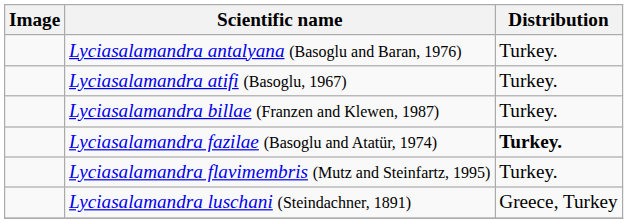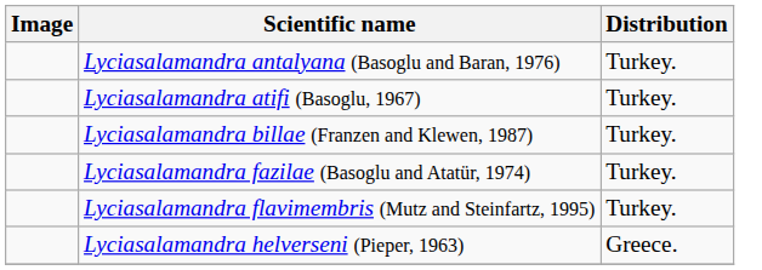Lyciasalamandra fazilae (Basoglu and Atatür, 1974) | Distribution: bold -> normal
+ row: Lyciasalamandra helverseni (Pieper, 1963) | Greece.
- row: Lyciasalamandra luschani (Steindachner, 1891) | Greece, Turkey
